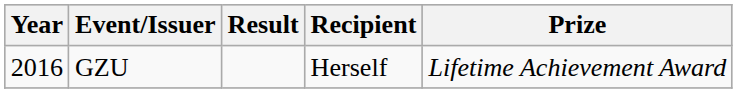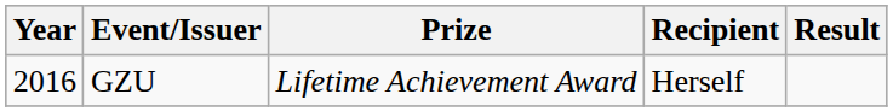columns swapped: Prize <-> Result
